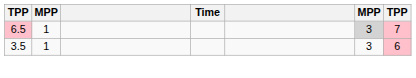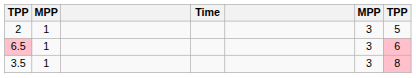+ row: 2 | 1 | 3 | 5
6.5 | column 6: lightgrey background -> no background
6.5 | column 7: 7 -> 6
3.5 | column 7: 6 -> 8
